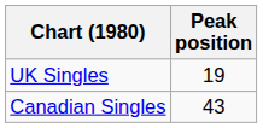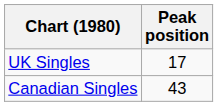UK Singles | Peak position: 19 -> 17
